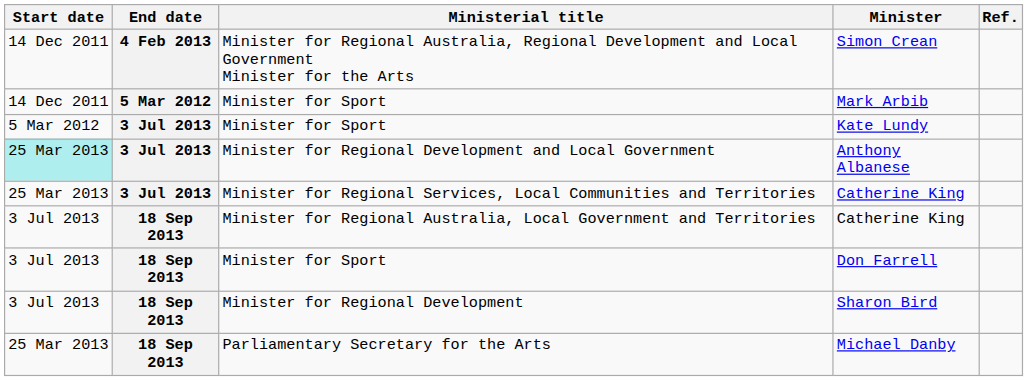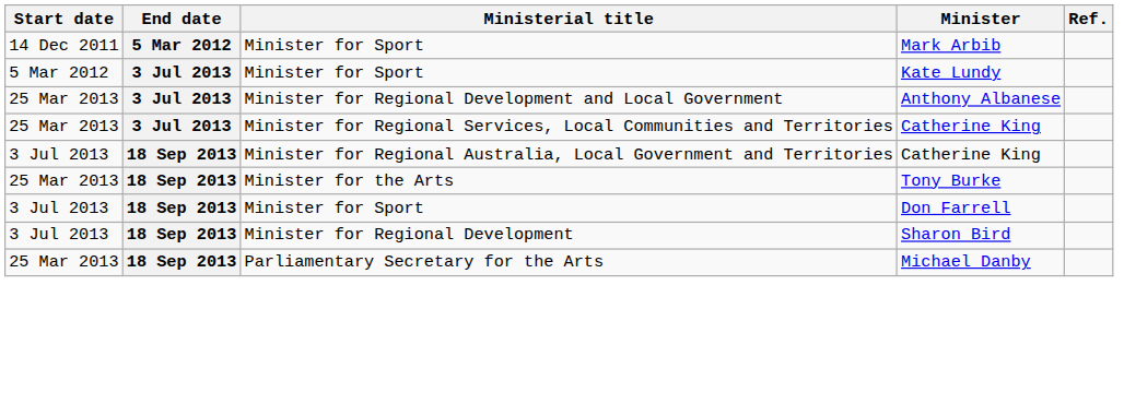- row: 14 Dec 2011 | 4 Feb 2013 | Minister for Regional Australia, Regional Development and Local Government Minister for the Arts | Simon Crean
Anthony Albanese | Start date: paleturquoise background -> no background
+ row: 25 Mar 2013 | 18 Sep 2013 | Minister for the Arts | Tony Burke
